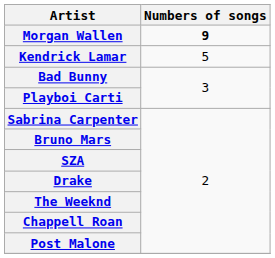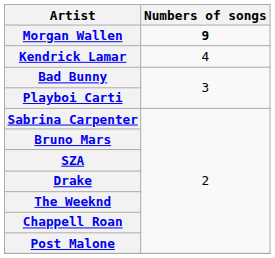Kendrick Lamar | Numbers of songs: 5 -> 4
